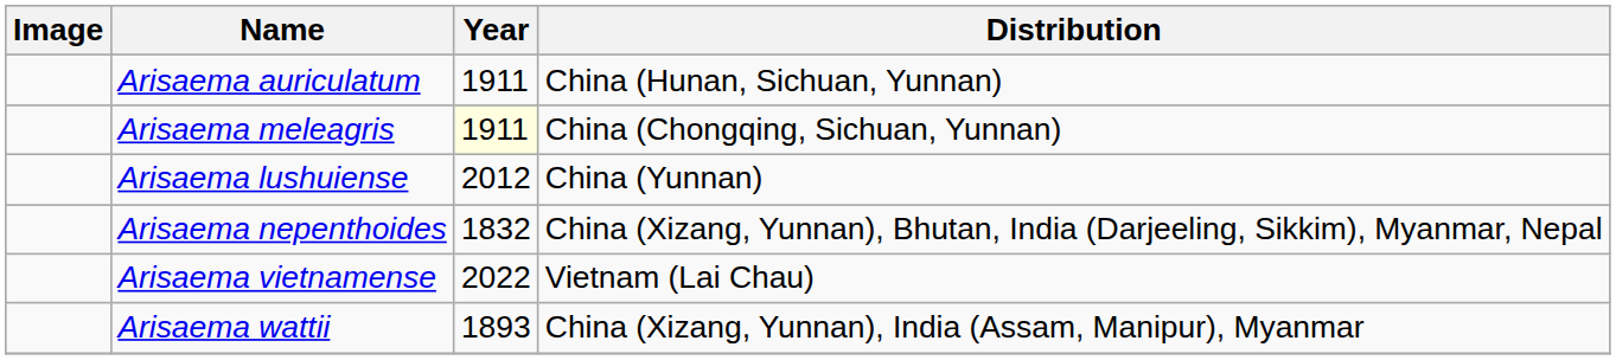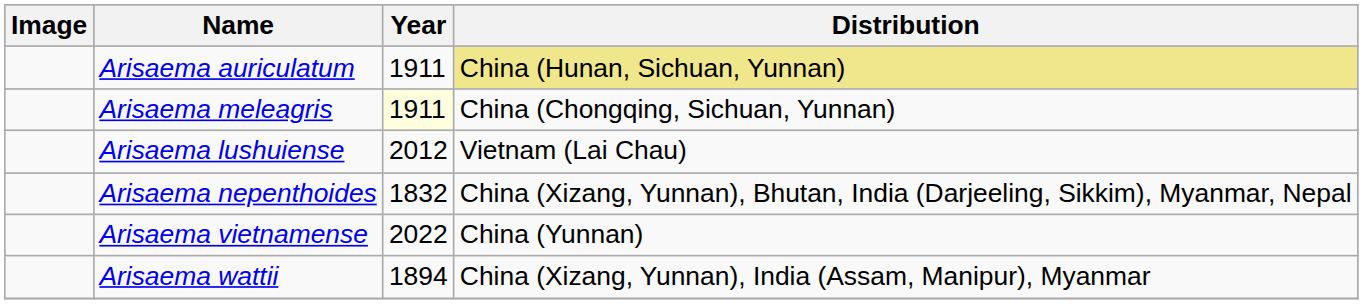Arisaema auriculatum | Distribution: no background -> khaki background
Arisaema lushuiense | Distribution: China (Yunnan) -> Vietnam (Lai Chau)
Arisaema vietnamense | Distribution: Vietnam (Lai Chau) -> China (Yunnan)
Arisaema wattii | Year: 1893 -> 1894
